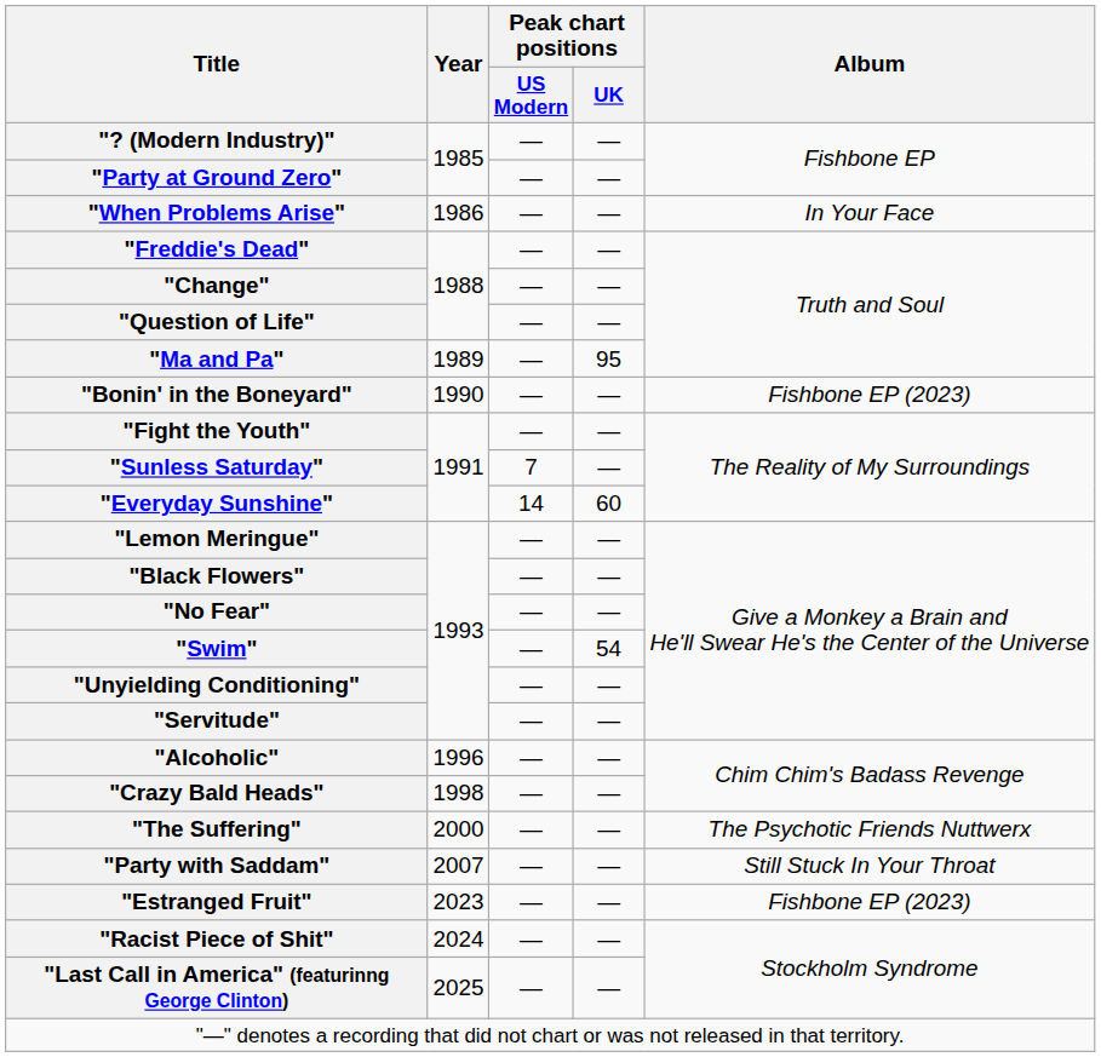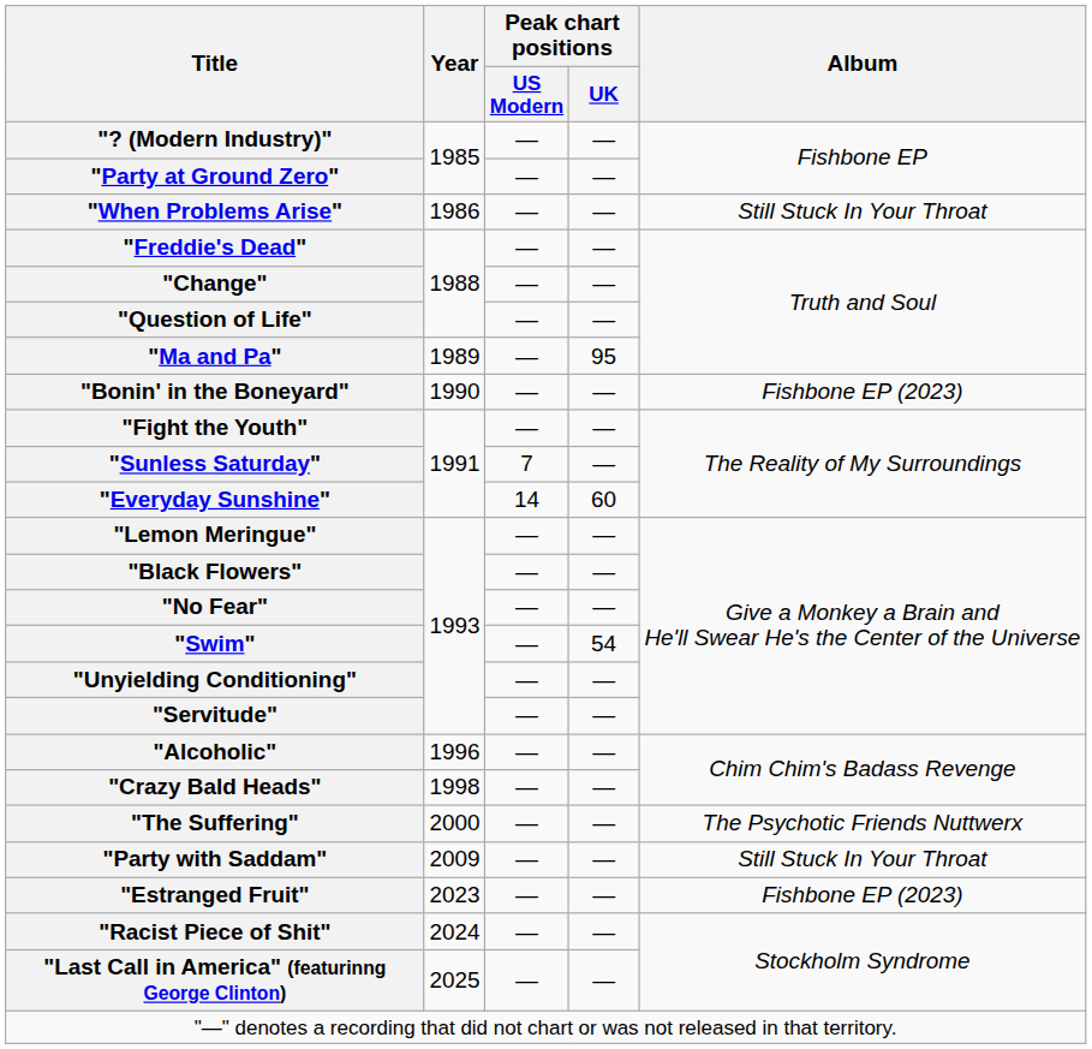"When Problems Arise" | Album: In Your Face -> Still Stuck In Your Throat
"Party with Saddam" | Year: 2007 -> 2009
